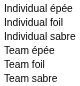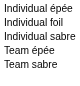- row: Team foil
